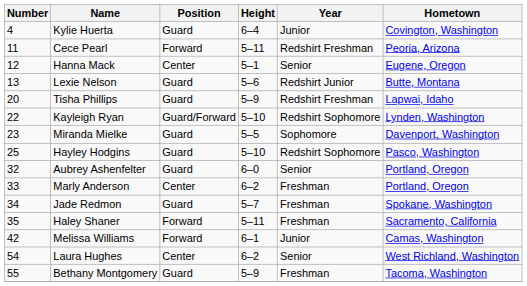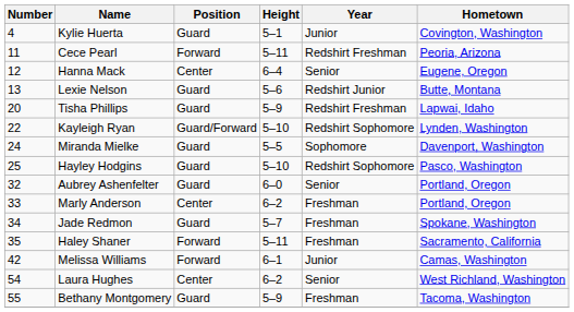Kylie Huerta | Height: 6–4 -> 5–1
Hanna Mack | Height: 5–1 -> 6–4
Miranda Mielke | Number: 23 -> 24
